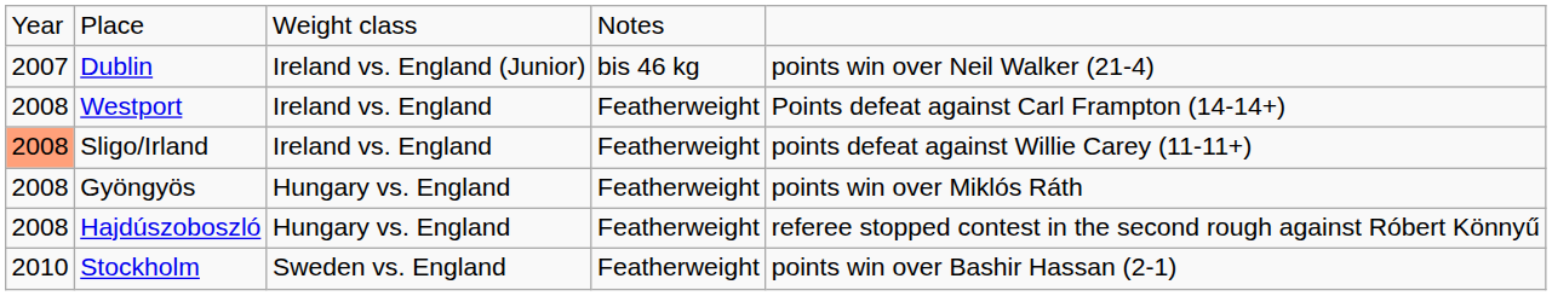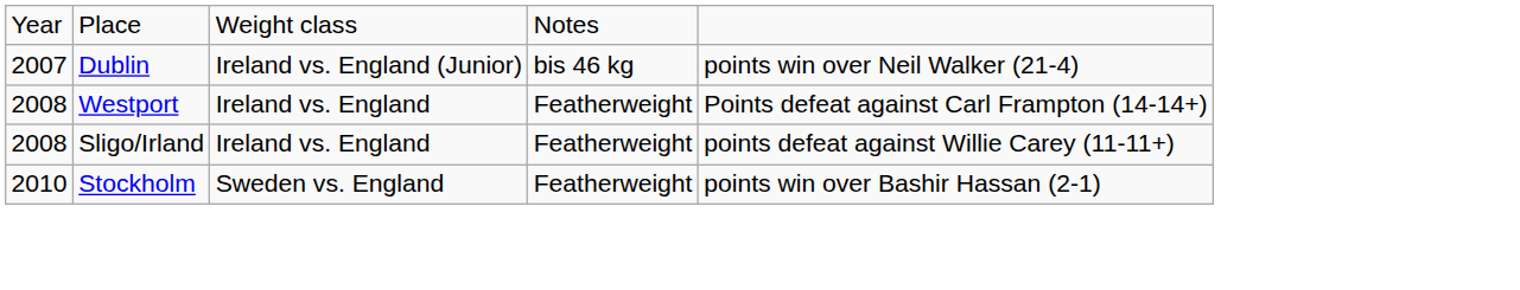Sligo/Irland | column 1: lightsalmon background -> no background
- row: 2008 | Gyöngyös | Hungary vs. England | Featherweight | points win over Miklós Ráth
- row: 2008 | Hajdúszoboszló | Hungary vs. England | Featherweight | referee stopped contest in the second rough against Róbert Könnyű
